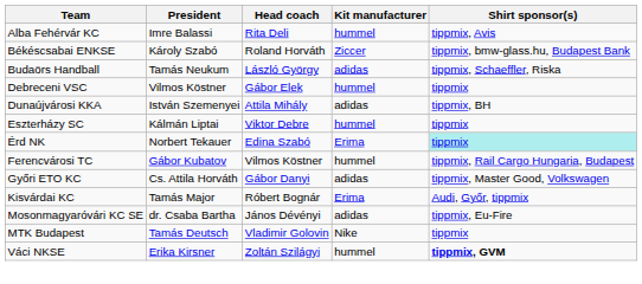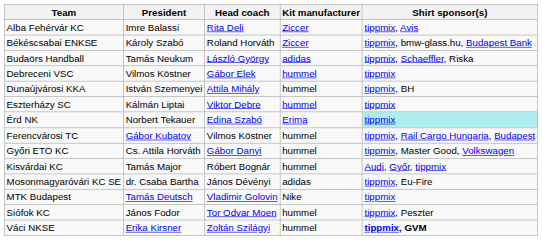Alba Fehérvár KC | Kit manufacturer: hummel -> Ziccer
Dunaújvárosi KKA | Kit manufacturer: adidas -> hummel
Győri ETO KC | Kit manufacturer: adidas -> hummel
Kisvárdai KC | Kit manufacturer: Erima -> hummel
+ row: Siófok KC | János Fodor | Tor Odvar Moen | hummel | tippmix, Peszter
